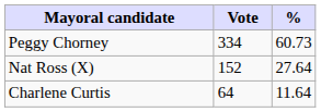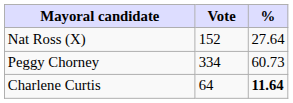rows swapped: Peggy Chorney <-> Nat Ross (X)
Charlene Curtis | %: normal -> bold
